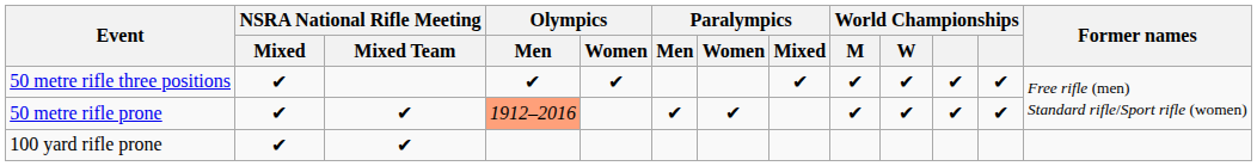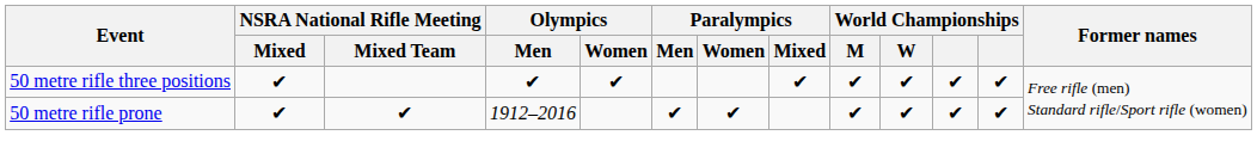50 metre rifle prone | Olympics / Men: lightsalmon background -> no background
- row: 100 yard rifle prone | ✔ | ✔
